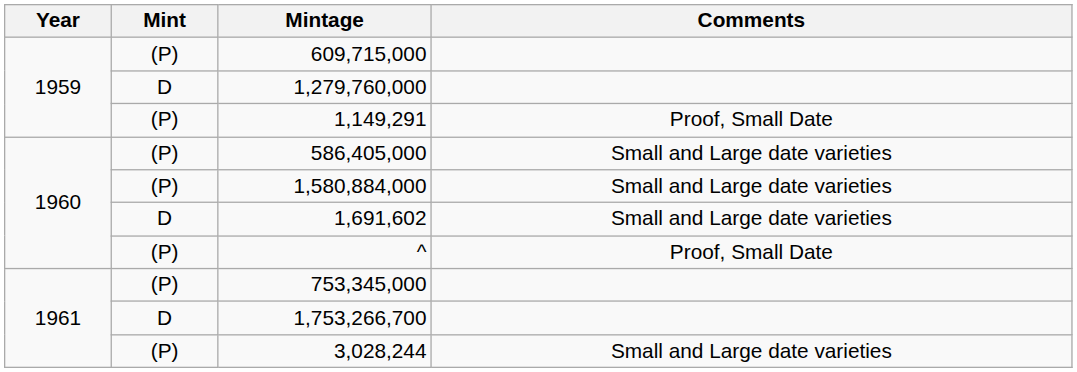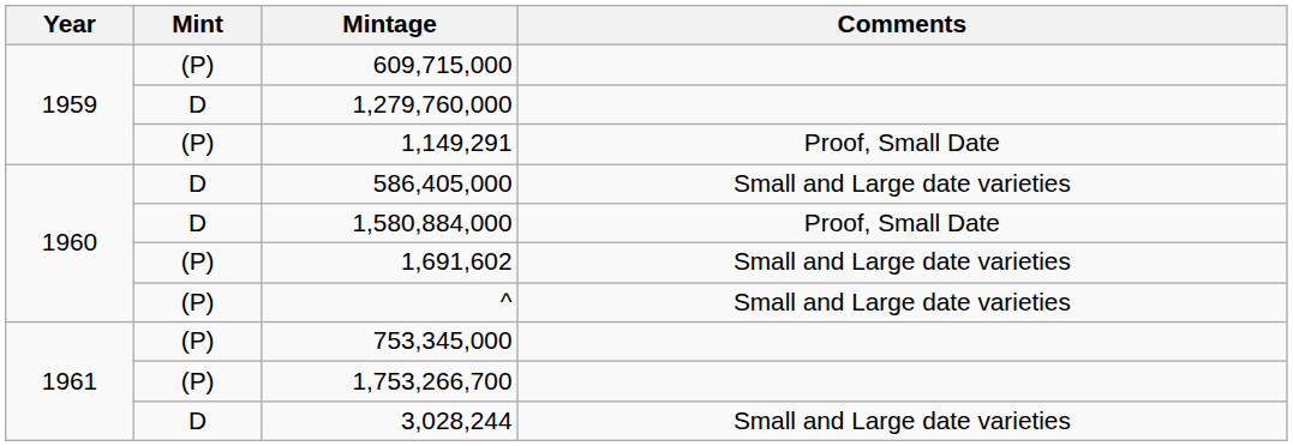586,405,000 | Mint: (P) -> D
1,580,884,000 | Mint: (P) -> D
1,580,884,000 | Comments: Small and Large date varieties -> Proof, Small Date
1,691,602 | Mint: D -> (P)
^ | Comments: Proof, Small Date -> Small and Large date varieties
1,753,266,700 | Mint: D -> (P)
3,028,244 | Mint: (P) -> D
